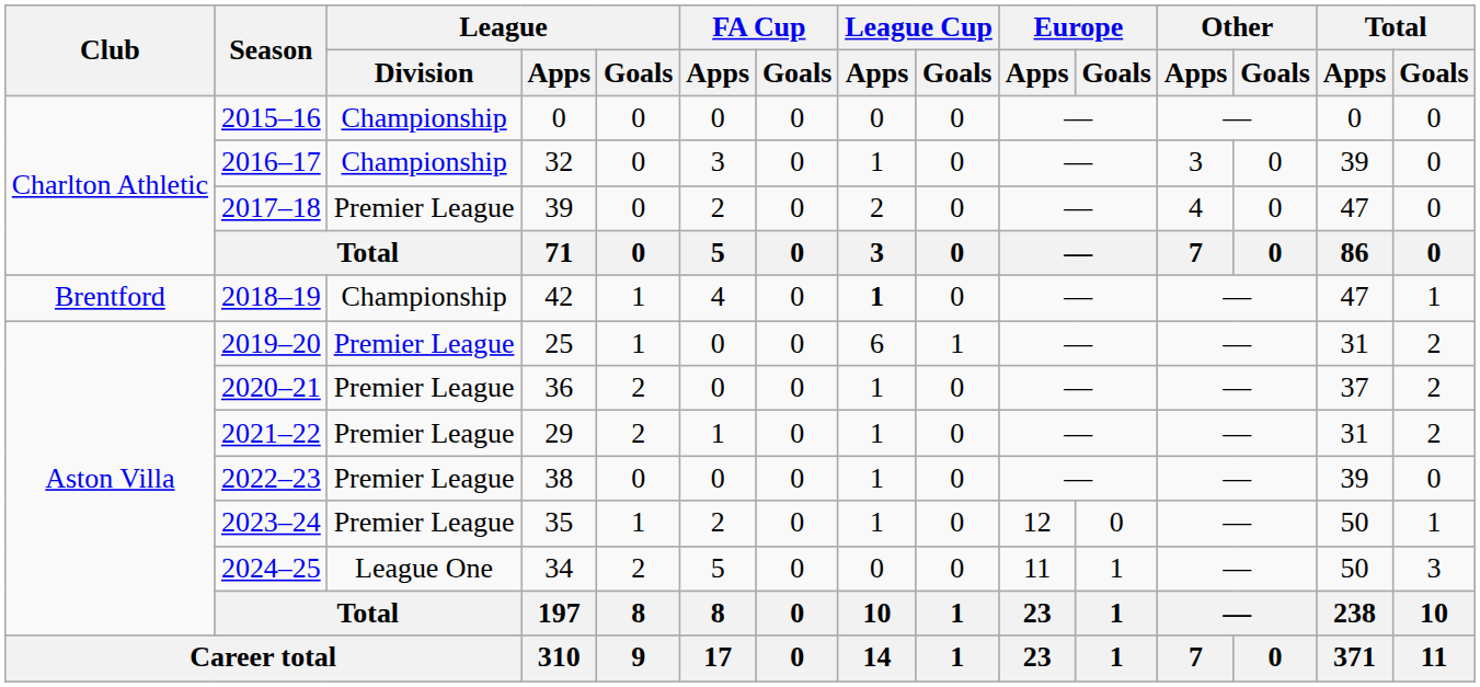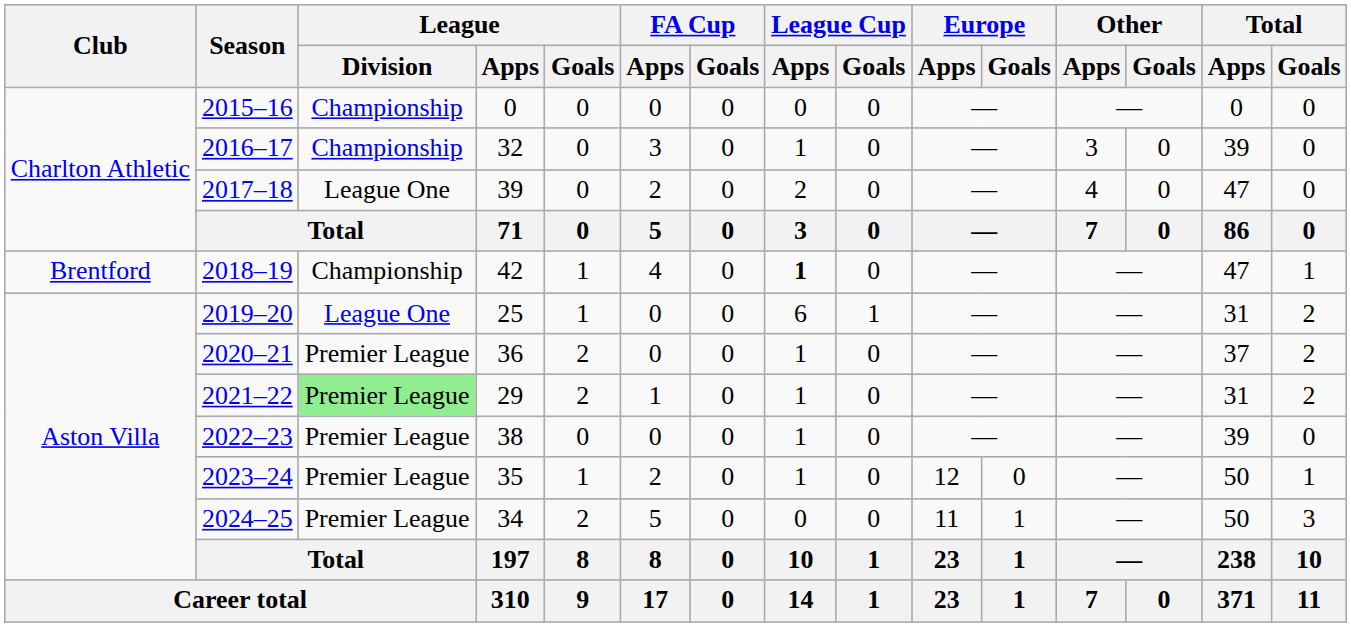2017–18 | League / Division: Premier League -> League One
2019–20 | League / Division: Premier League -> League One
2021–22 | League / Division: no background -> lightgreen background
2024–25 | League / Division: League One -> Premier League
